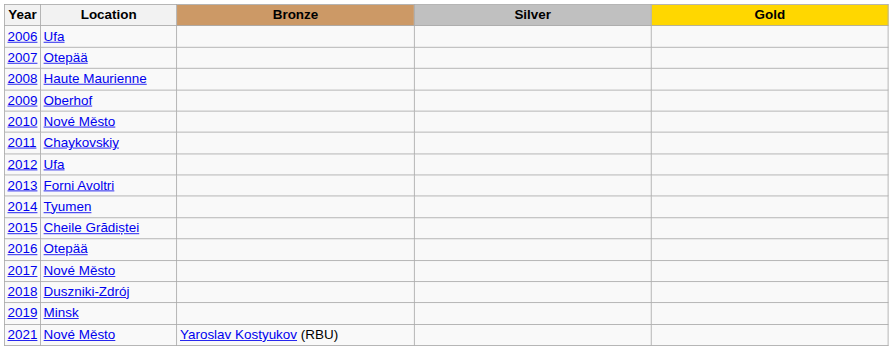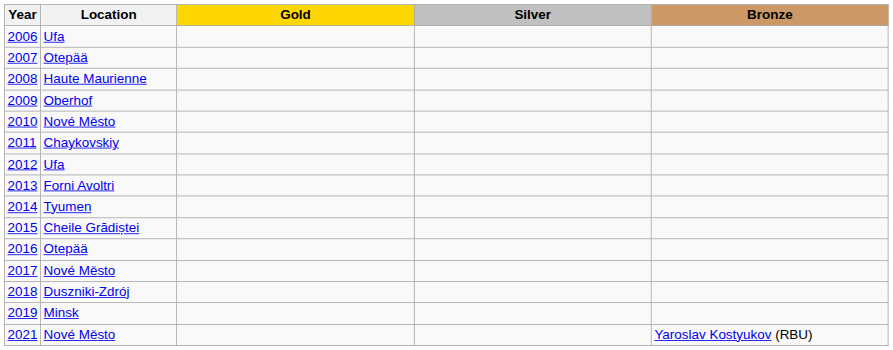columns swapped: Gold <-> Bronze
